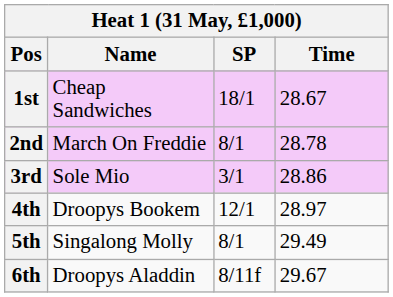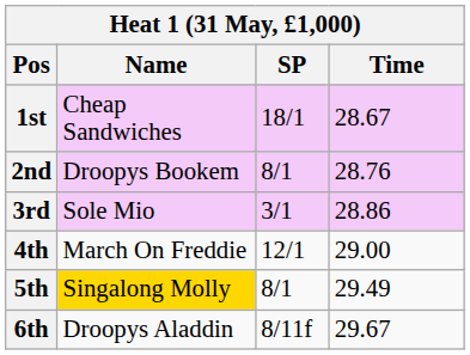2nd | Name: March On Freddie -> Droopys Bookem
2nd | Time: 28.78 -> 28.76
4th | Name: Droopys Bookem -> March On Freddie
4th | Time: 28.97 -> 29.00
5th | Name: no background -> gold background
